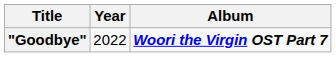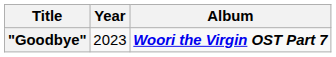"Goodbye" | Year: 2022 -> 2023
